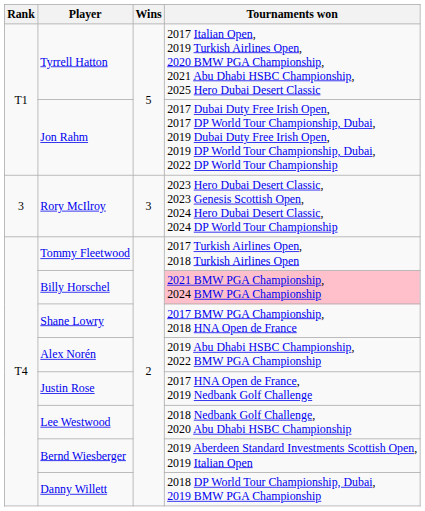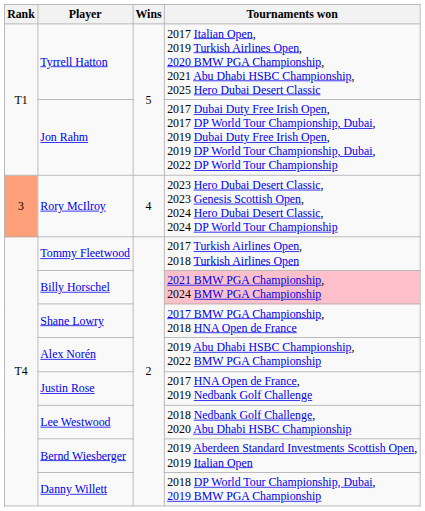Rory McIlroy | Rank: no background -> lightsalmon background
Rory McIlroy | Wins: 3 -> 4
